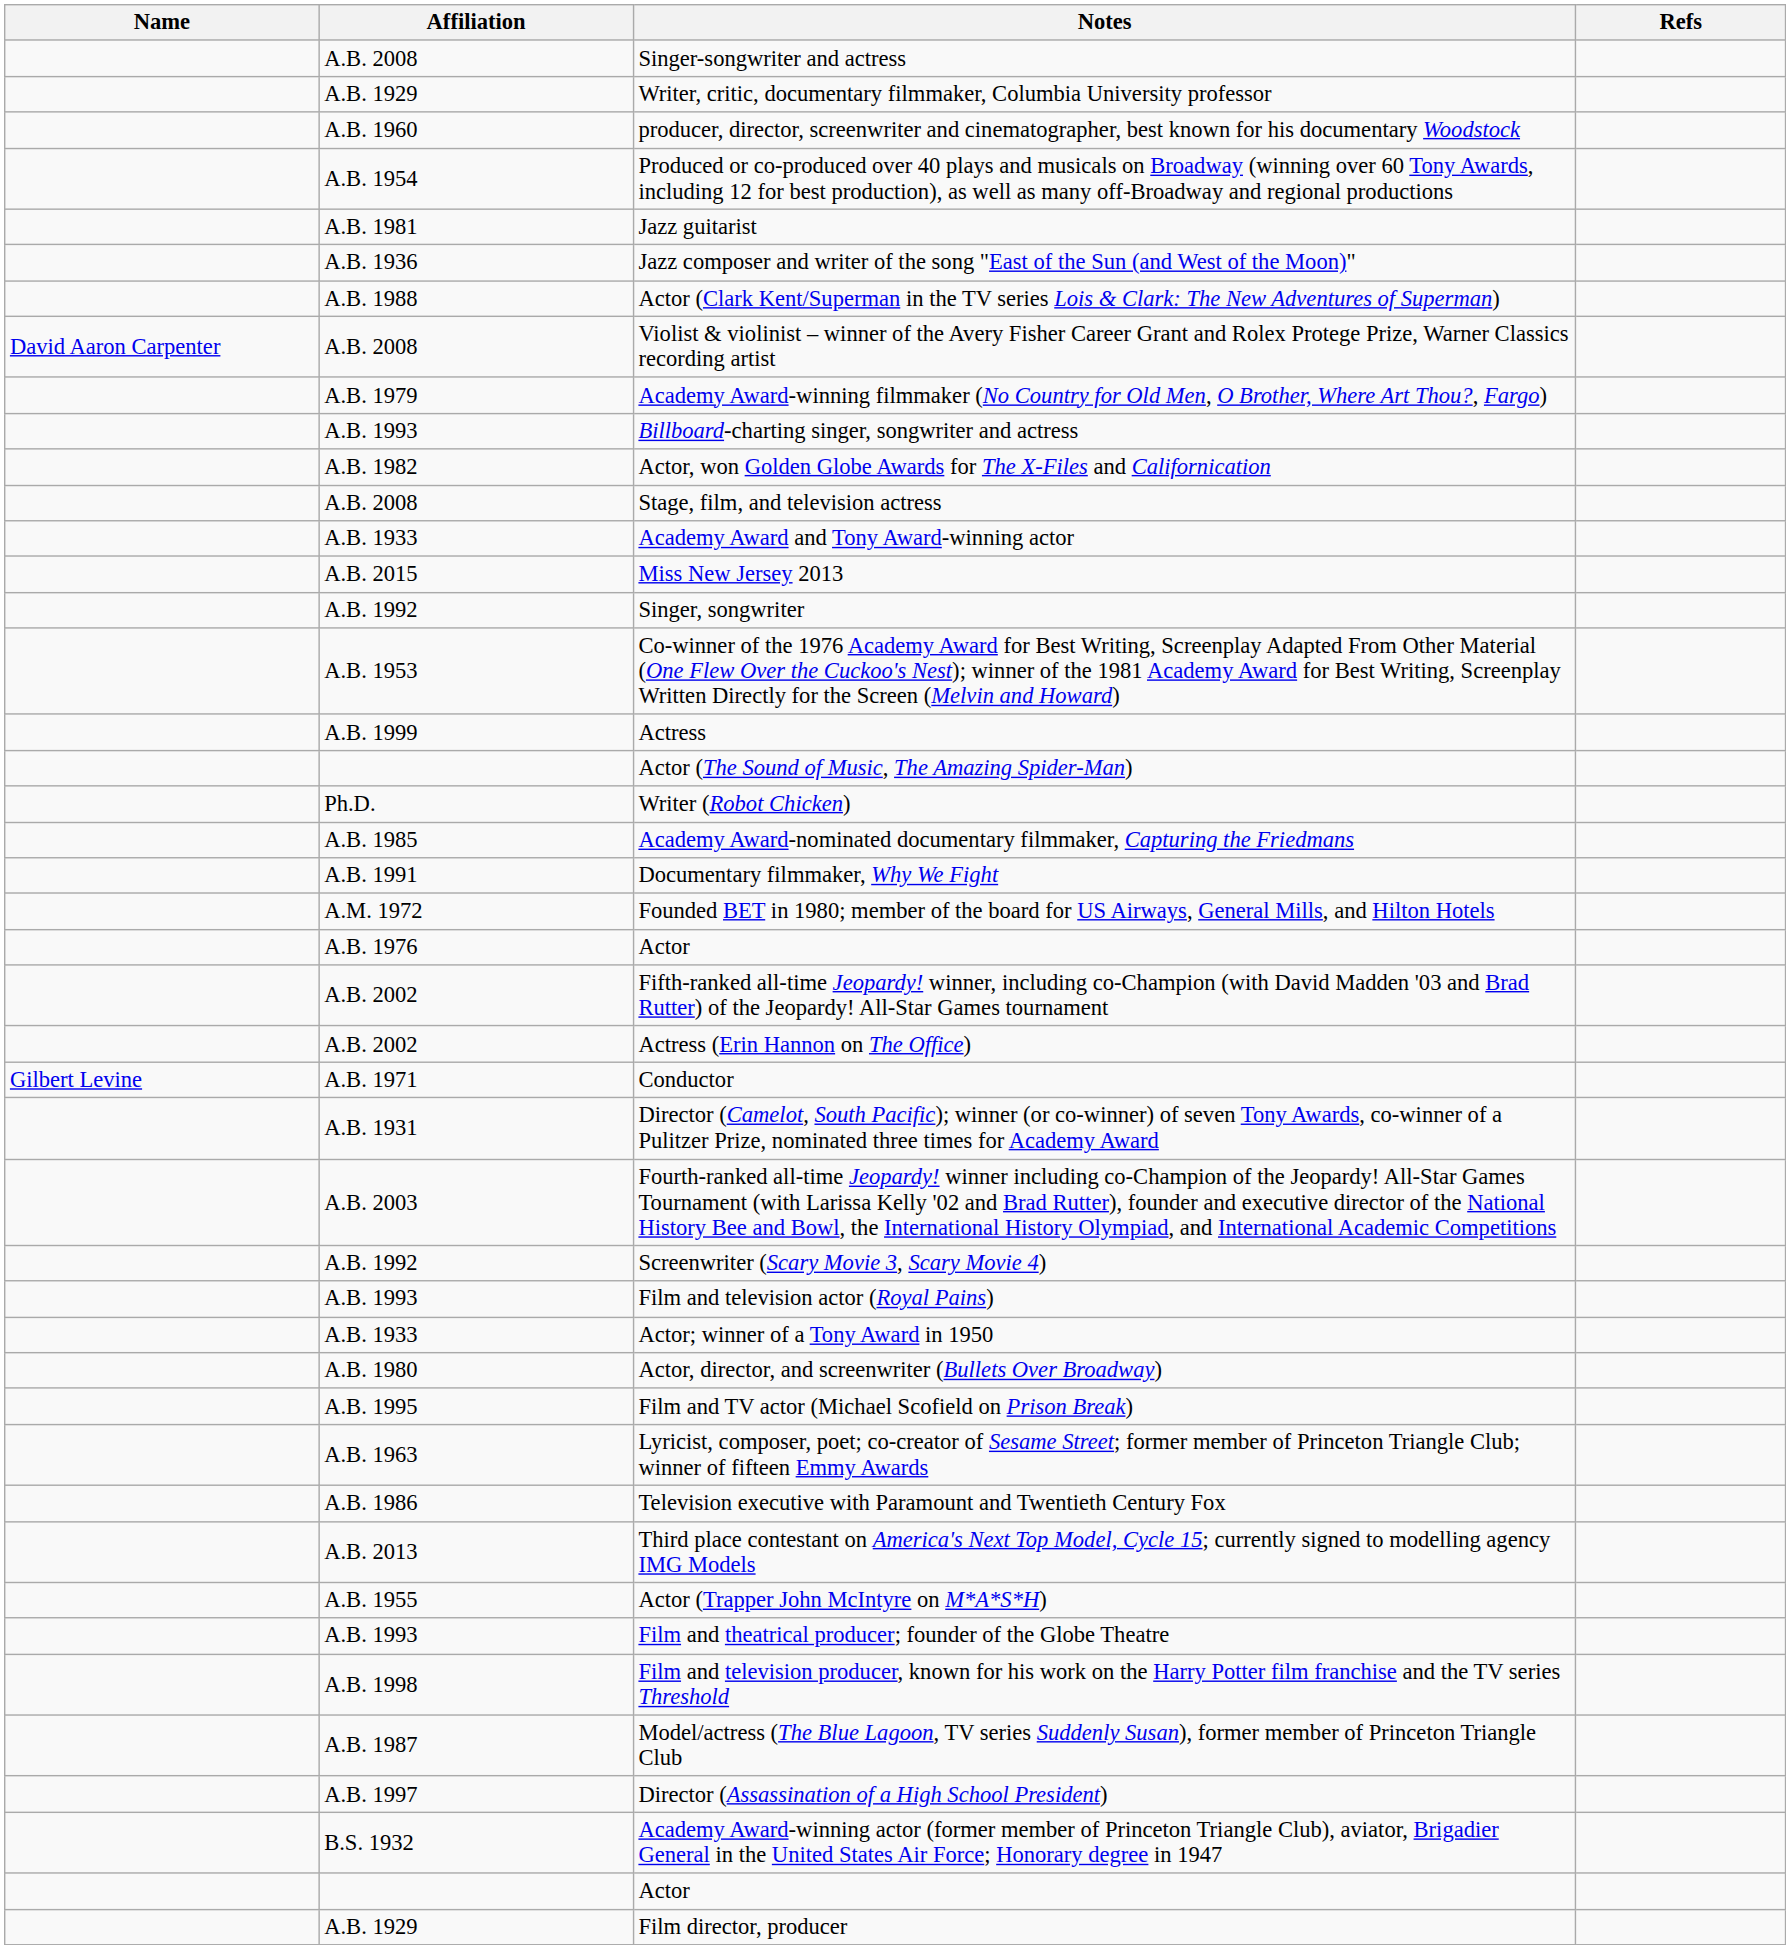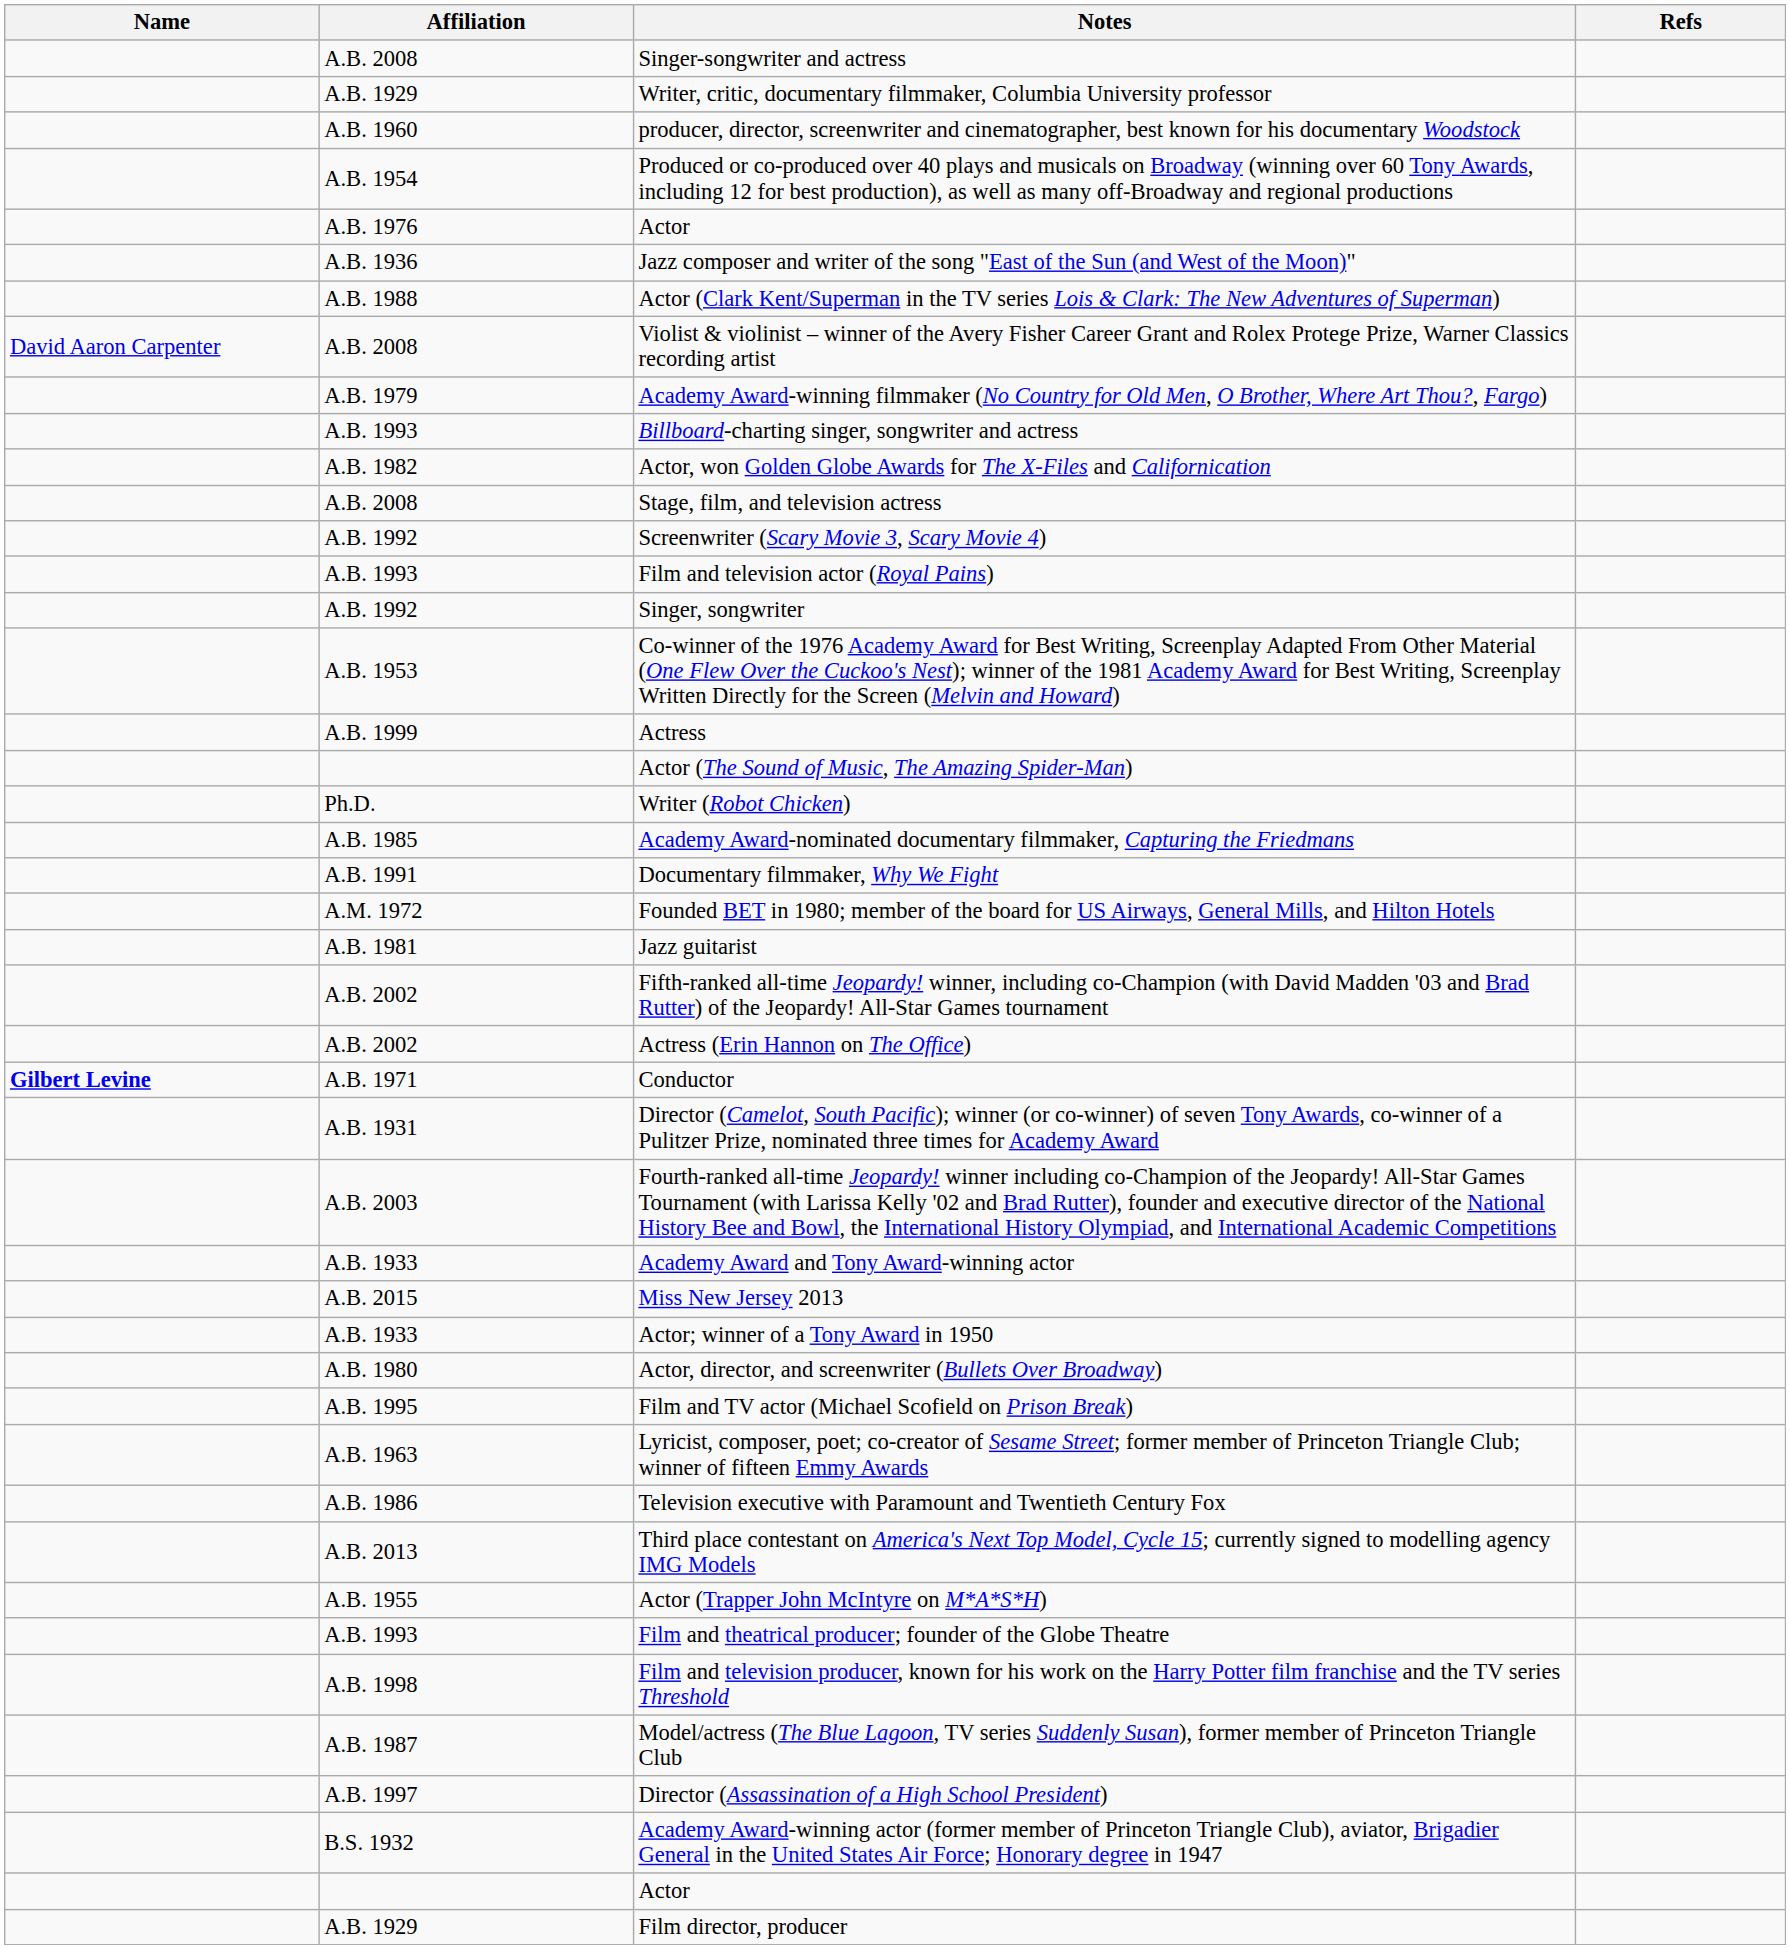rows swapped: A.B. 1976 / Actor <-> Jazz guitarist
rows swapped: Academy Award and Tony Award-winning actor <-> Screenwriter (Scary Movie 3, Scary Movie 4)
rows swapped: Film and television actor (Royal Pains) <-> Miss New Jersey 2013
Conductor | Name: normal -> bold
